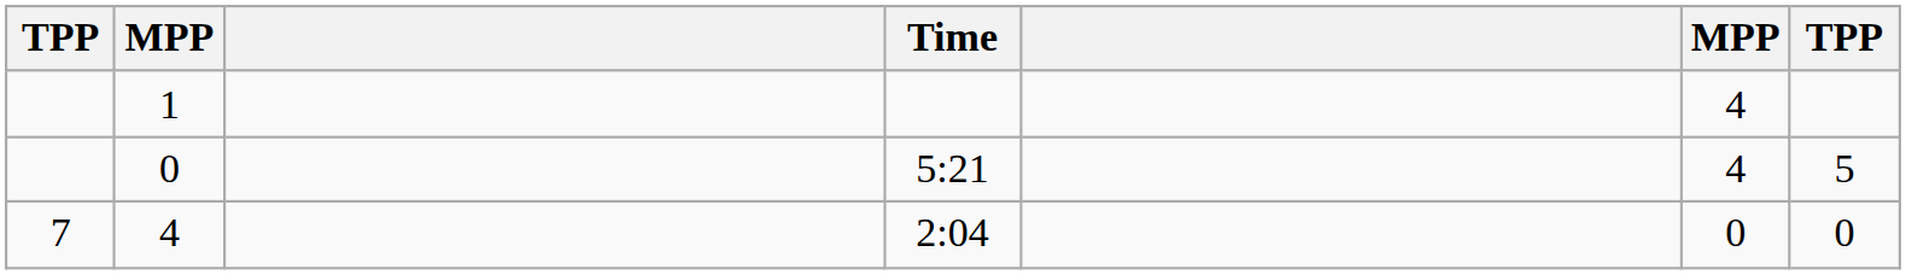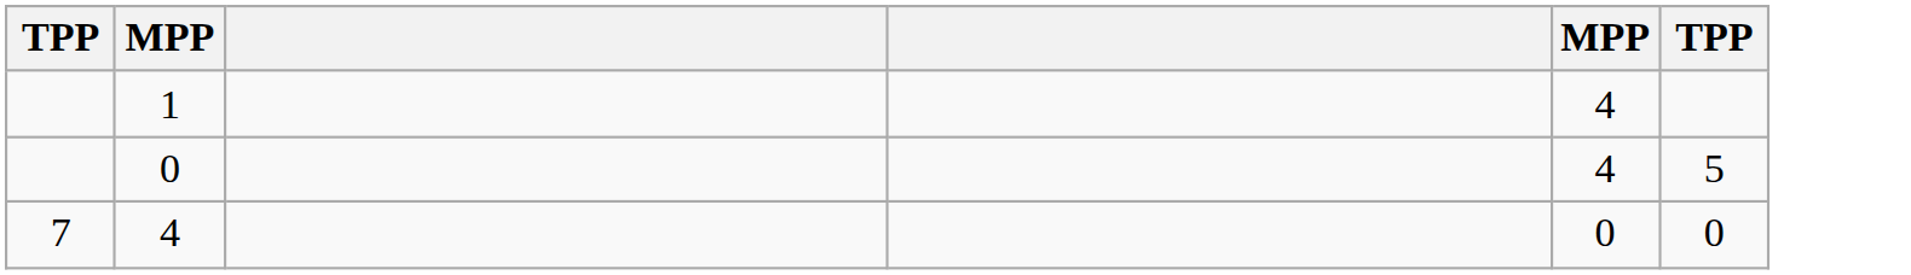- column: Time | 5:21 | 2:04
